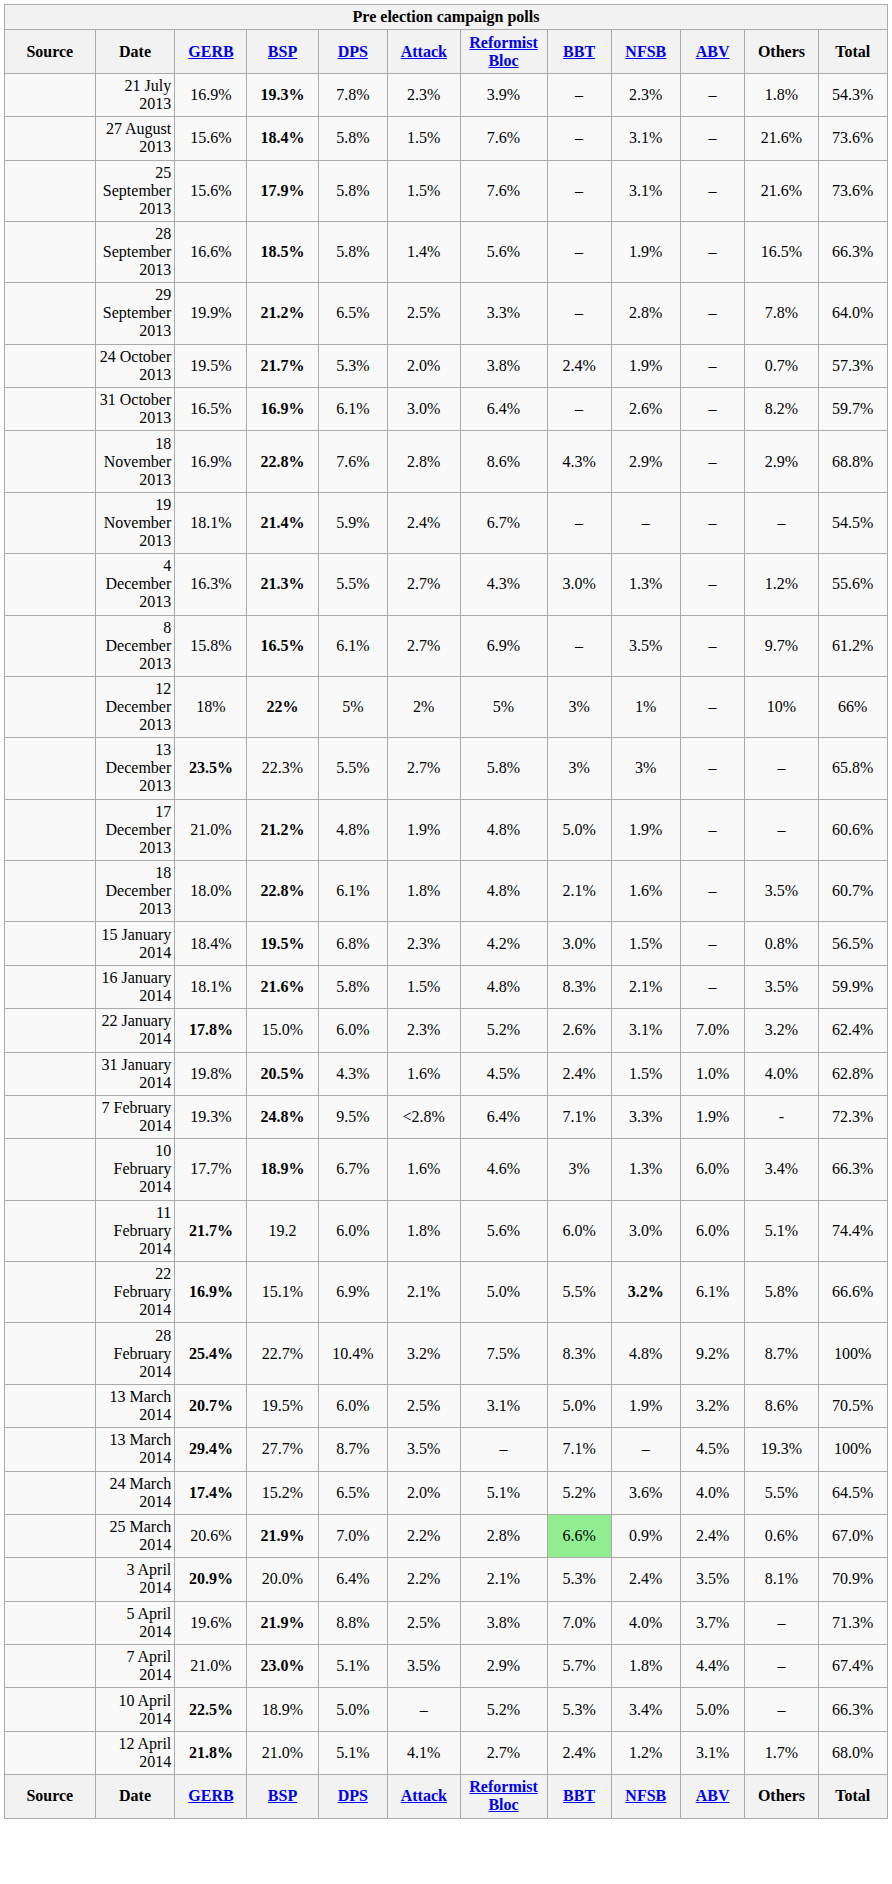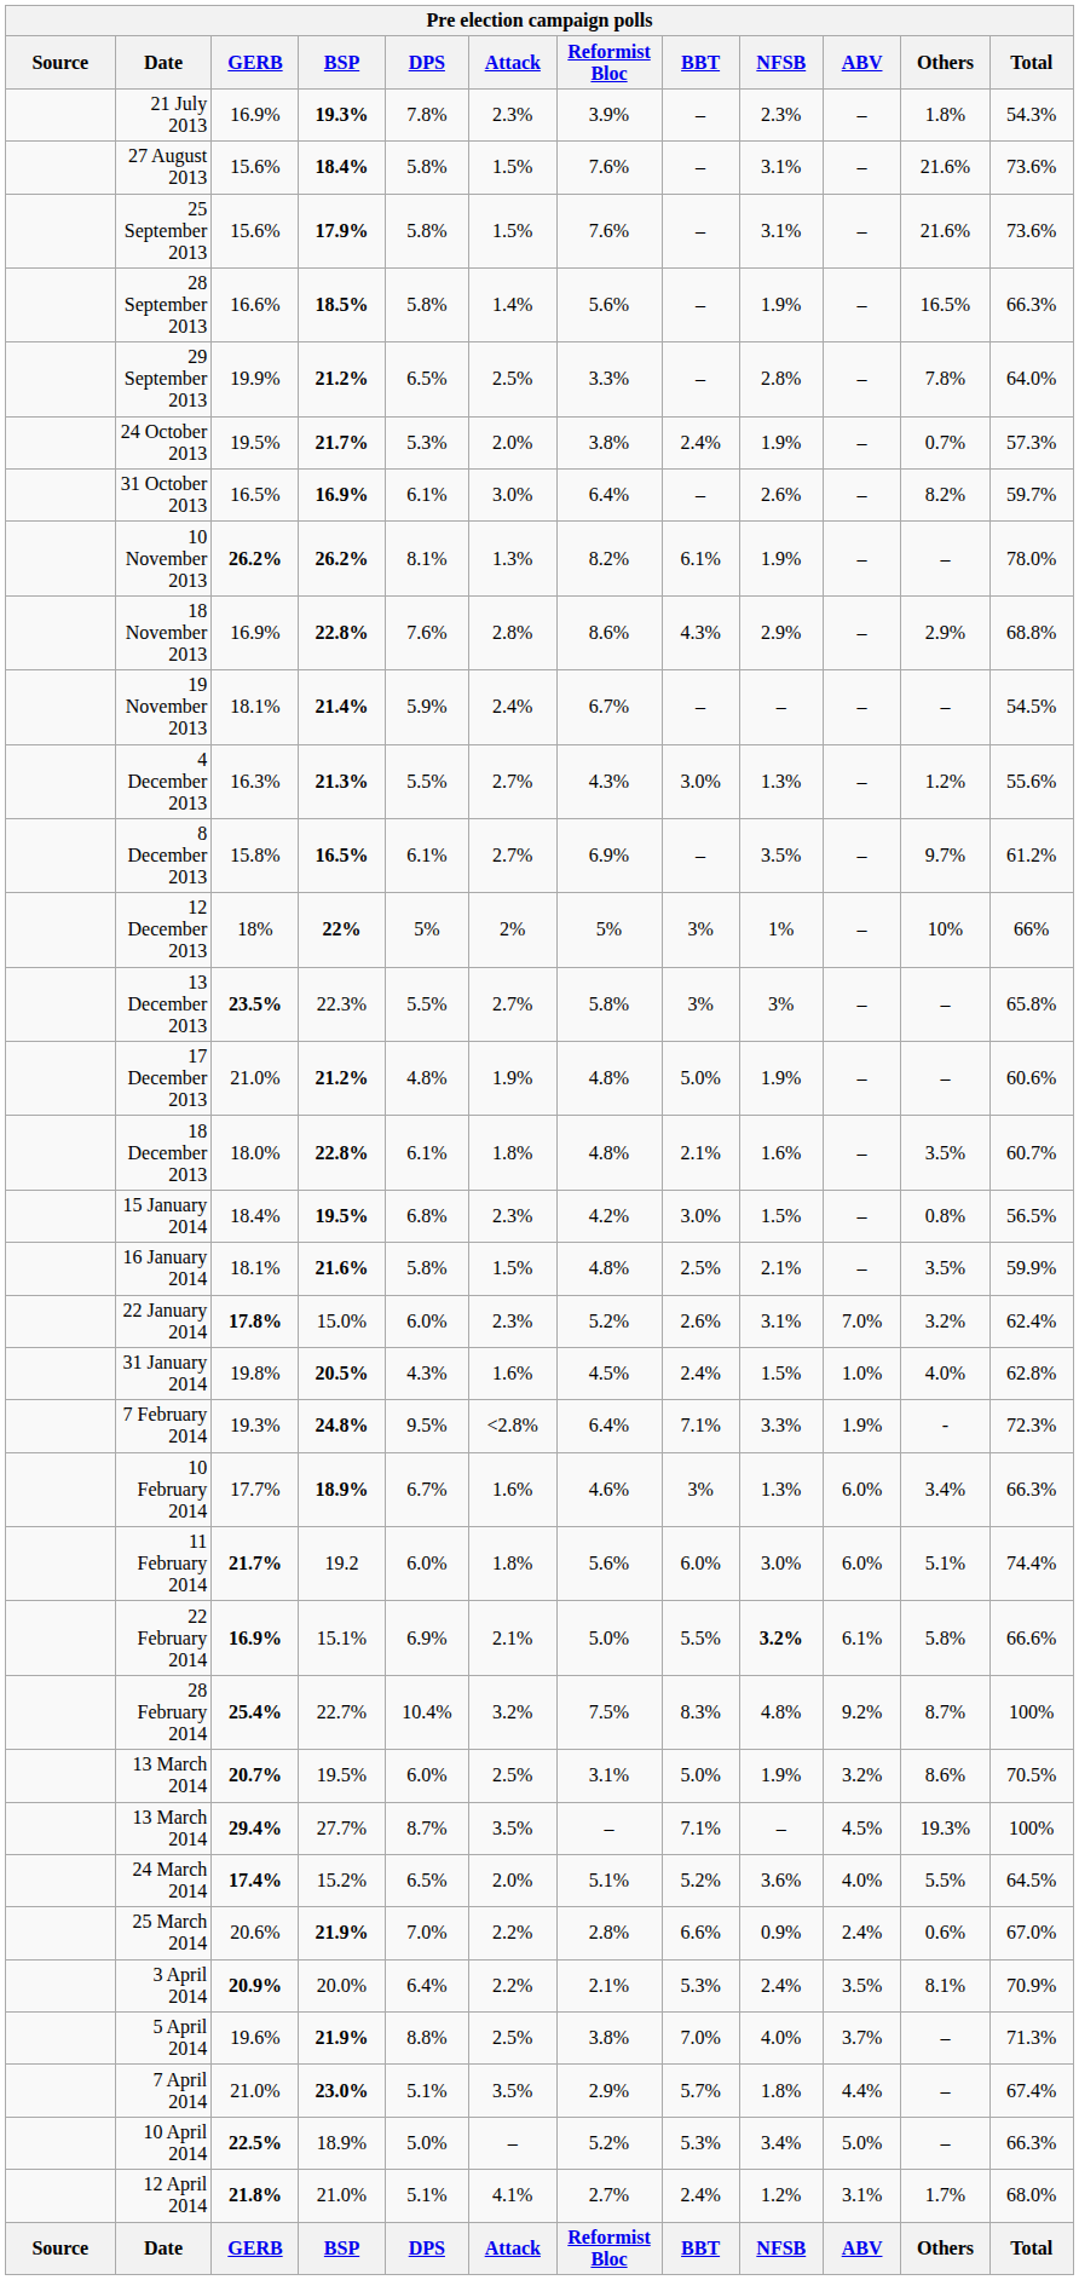+ row: 10 November 2013 | 26.2% | 26.2% | 8.1% | 1.3% | 8.2% | 6.1% | 1.9% | – | – | 78.0%
16 January 2014 | BBT: 8.3% -> 2.5%
25 March 2014 | BBT: lightgreen background -> no background
